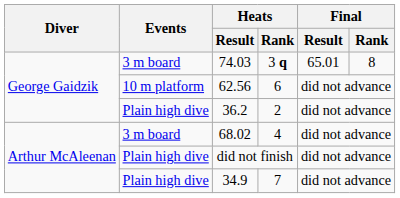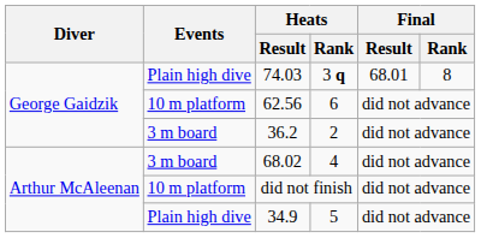74.03 | Events: 3 m board -> Plain high dive
74.03 | Final / Result: 65.01 -> 68.01
36.2 | Events: Plain high dive -> 3 m board
did not finish | Events: Plain high dive -> 10 m platform
34.9 | Heats / Rank: 7 -> 5
